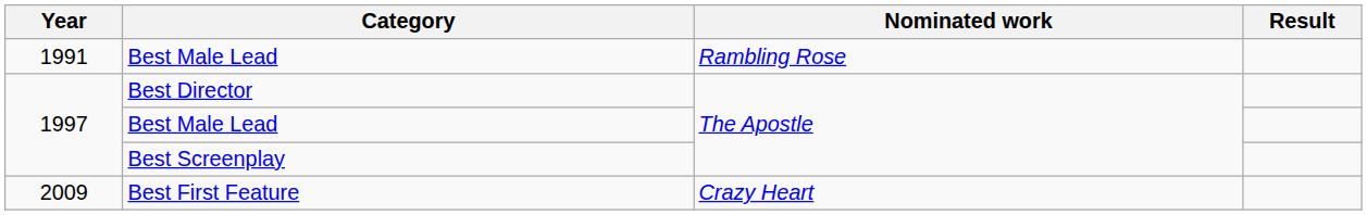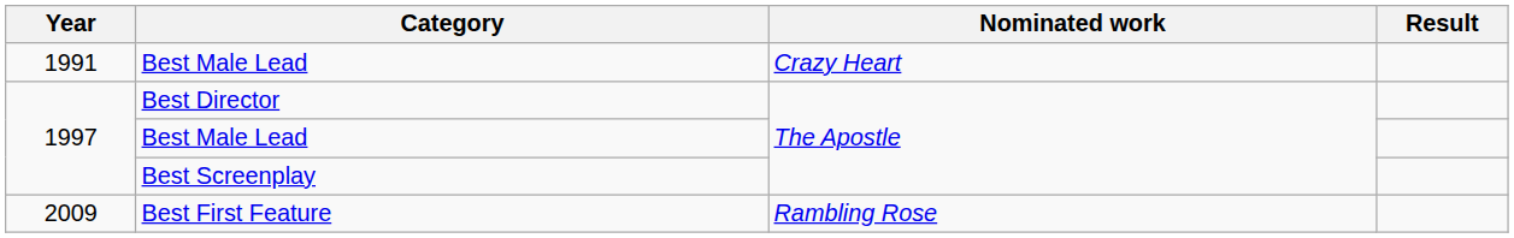1991 / Best Male Lead | Nominated work: Rambling Rose -> Crazy Heart
Best First Feature | Nominated work: Crazy Heart -> Rambling Rose
